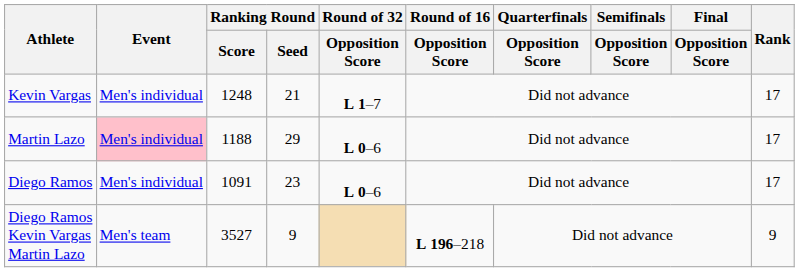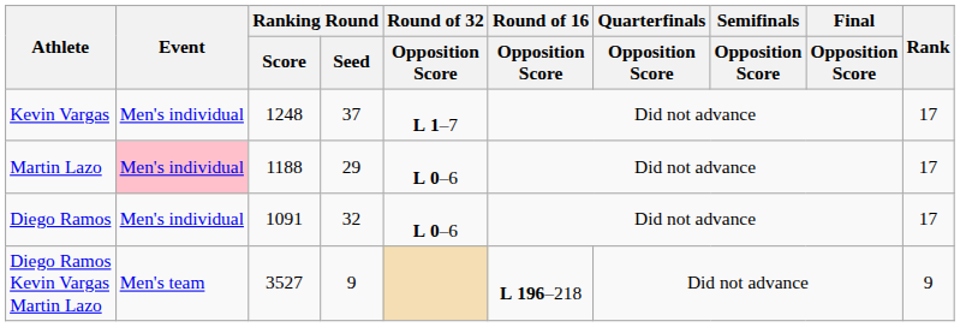Kevin Vargas | Ranking Round / Seed: 21 -> 37
Diego Ramos | Ranking Round / Seed: 23 -> 32
